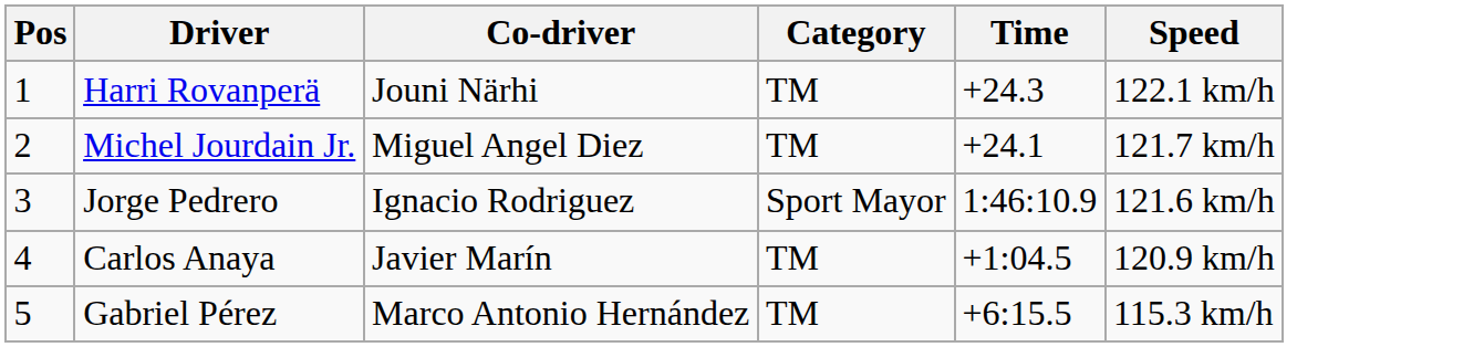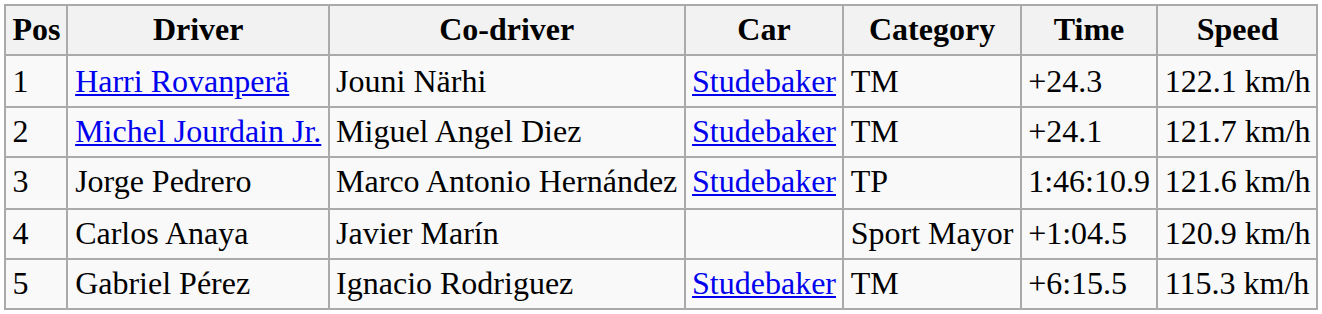+ column: Car | Studebaker | Studebaker | Studebaker | Studebaker
Jorge Pedrero | Co-driver: Ignacio Rodriguez -> Marco Antonio Hernández
Jorge Pedrero | Category: Sport Mayor -> TP
Carlos Anaya | Category: TM -> Sport Mayor
Gabriel Pérez | Co-driver: Marco Antonio Hernández -> Ignacio Rodriguez
